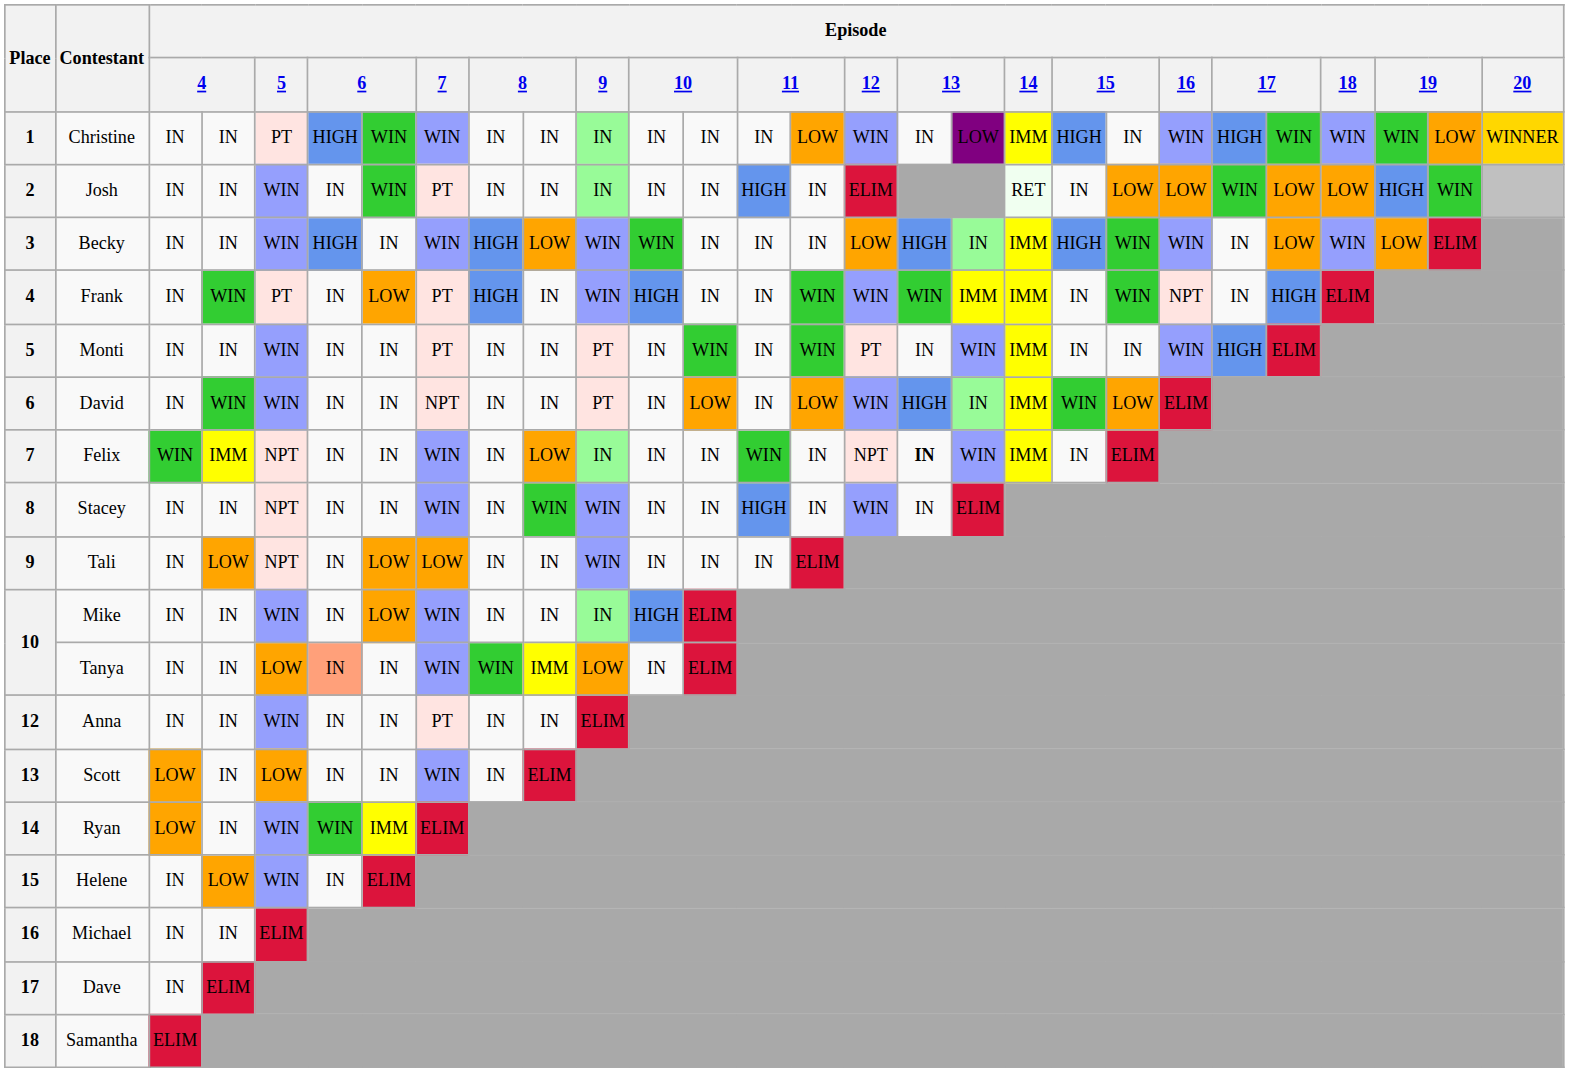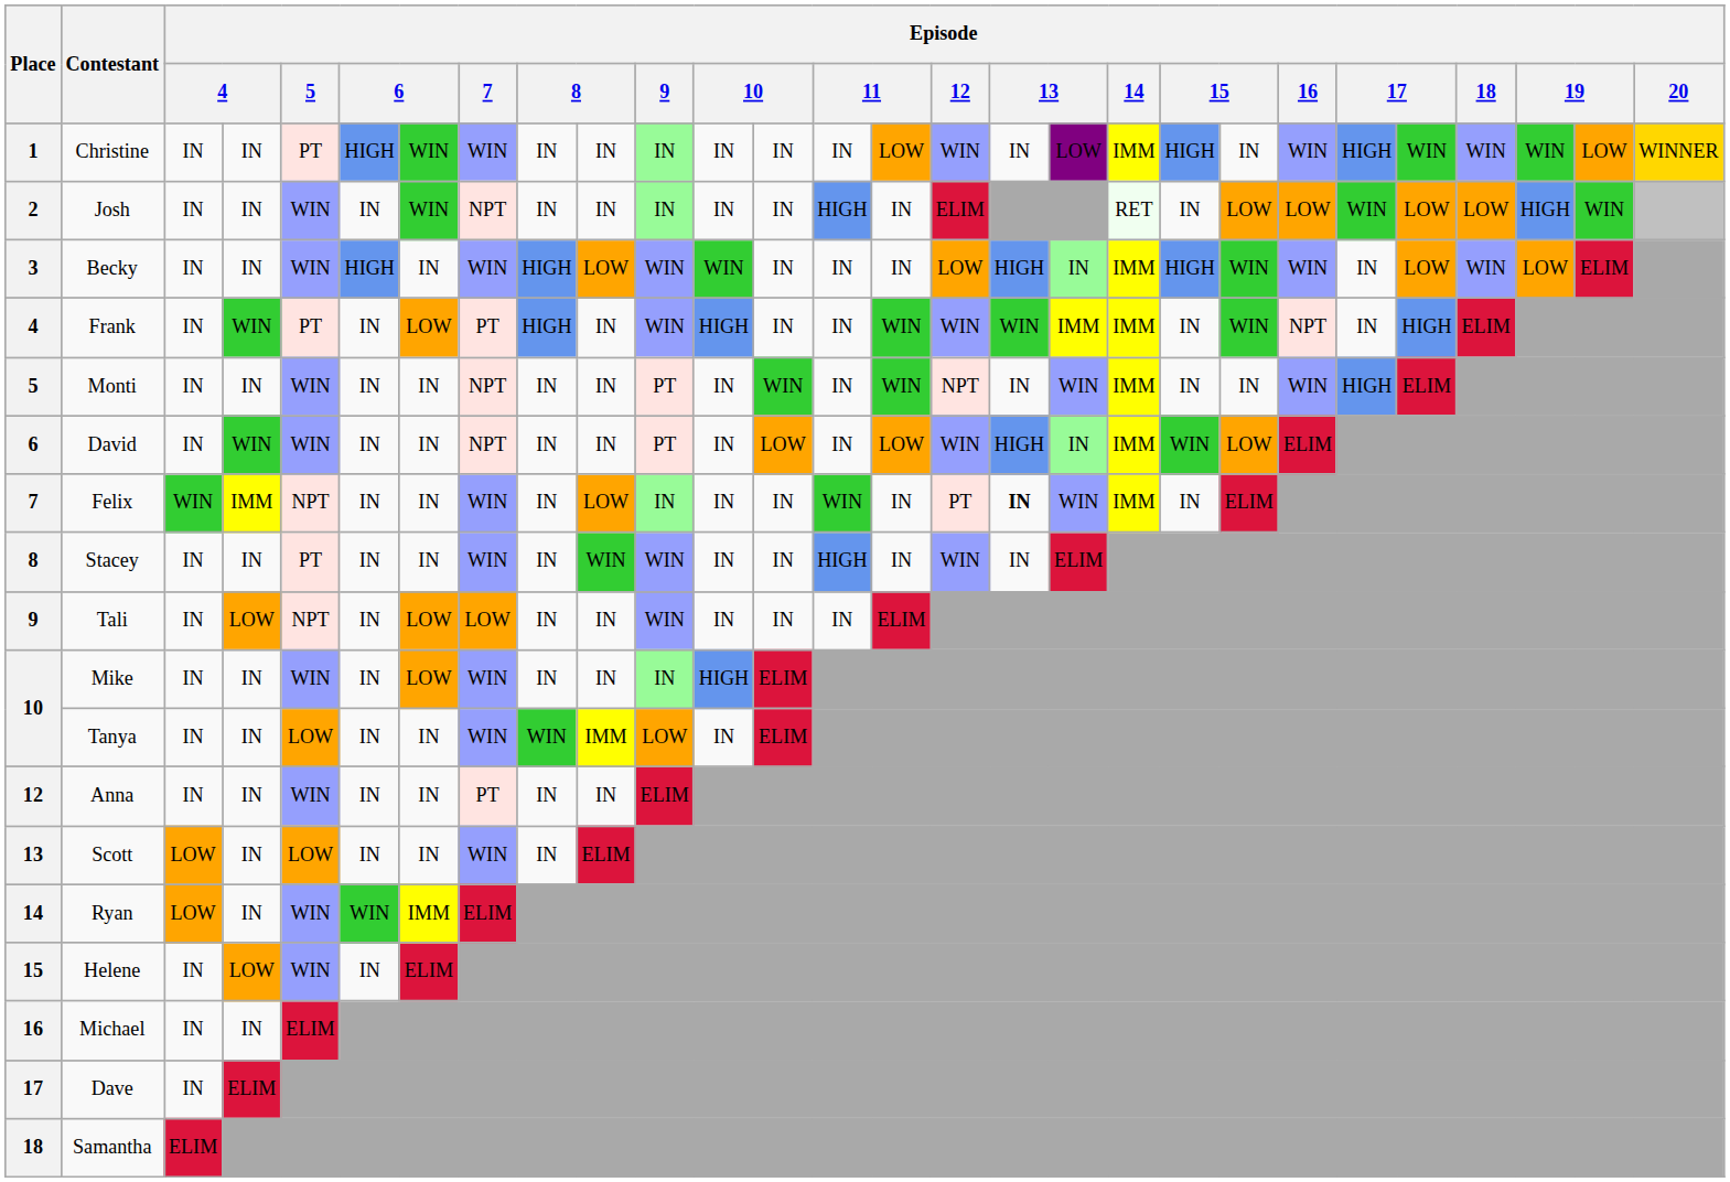Josh | Episode / 7: PT -> NPT
Monti | Episode / 7: PT -> NPT
Monti | Episode / 12: PT -> NPT
Felix | Episode / 12: NPT -> PT
Stacey | Episode / 5: NPT -> PT
Tanya | column 6: lightsalmon background -> no background
